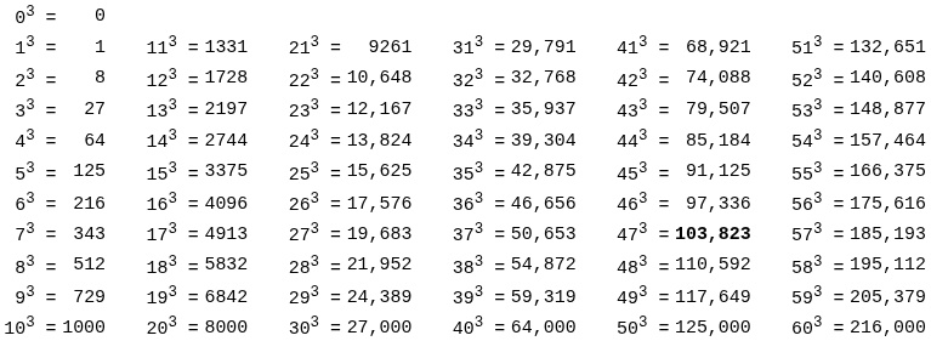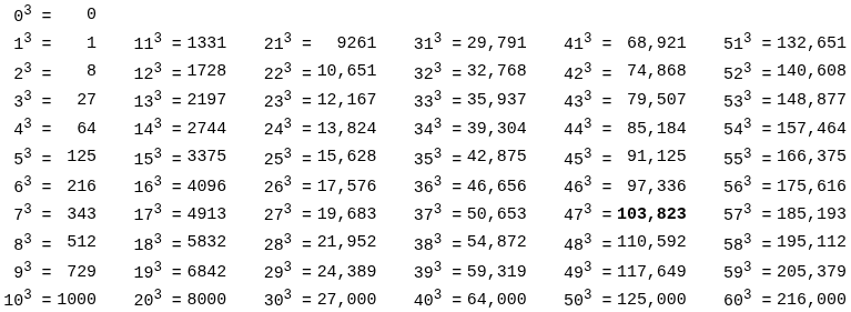23 = | column 6: 10,648 -> 10,651
23 = | column 10: 74,088 -> 74,868
53 = | column 6: 15,625 -> 15,628
